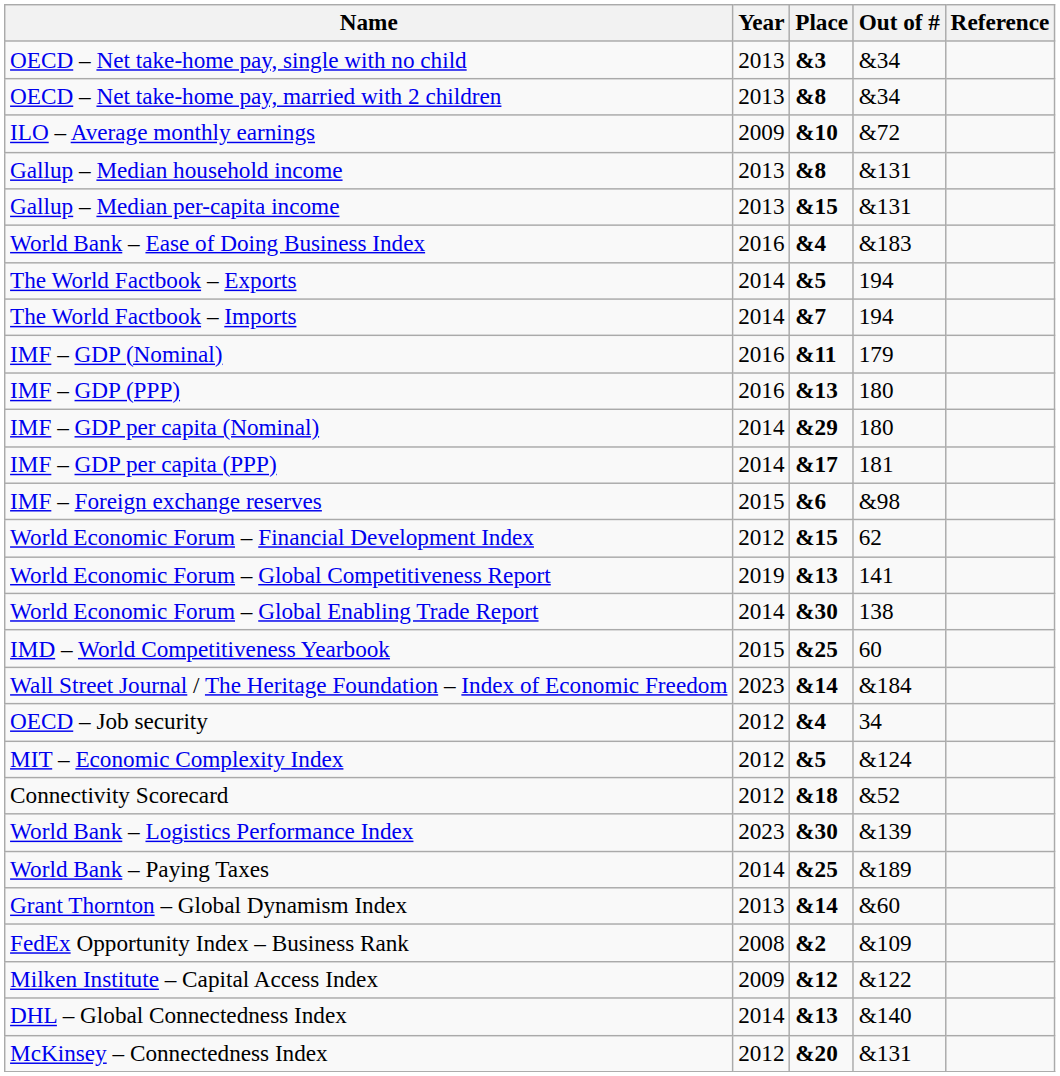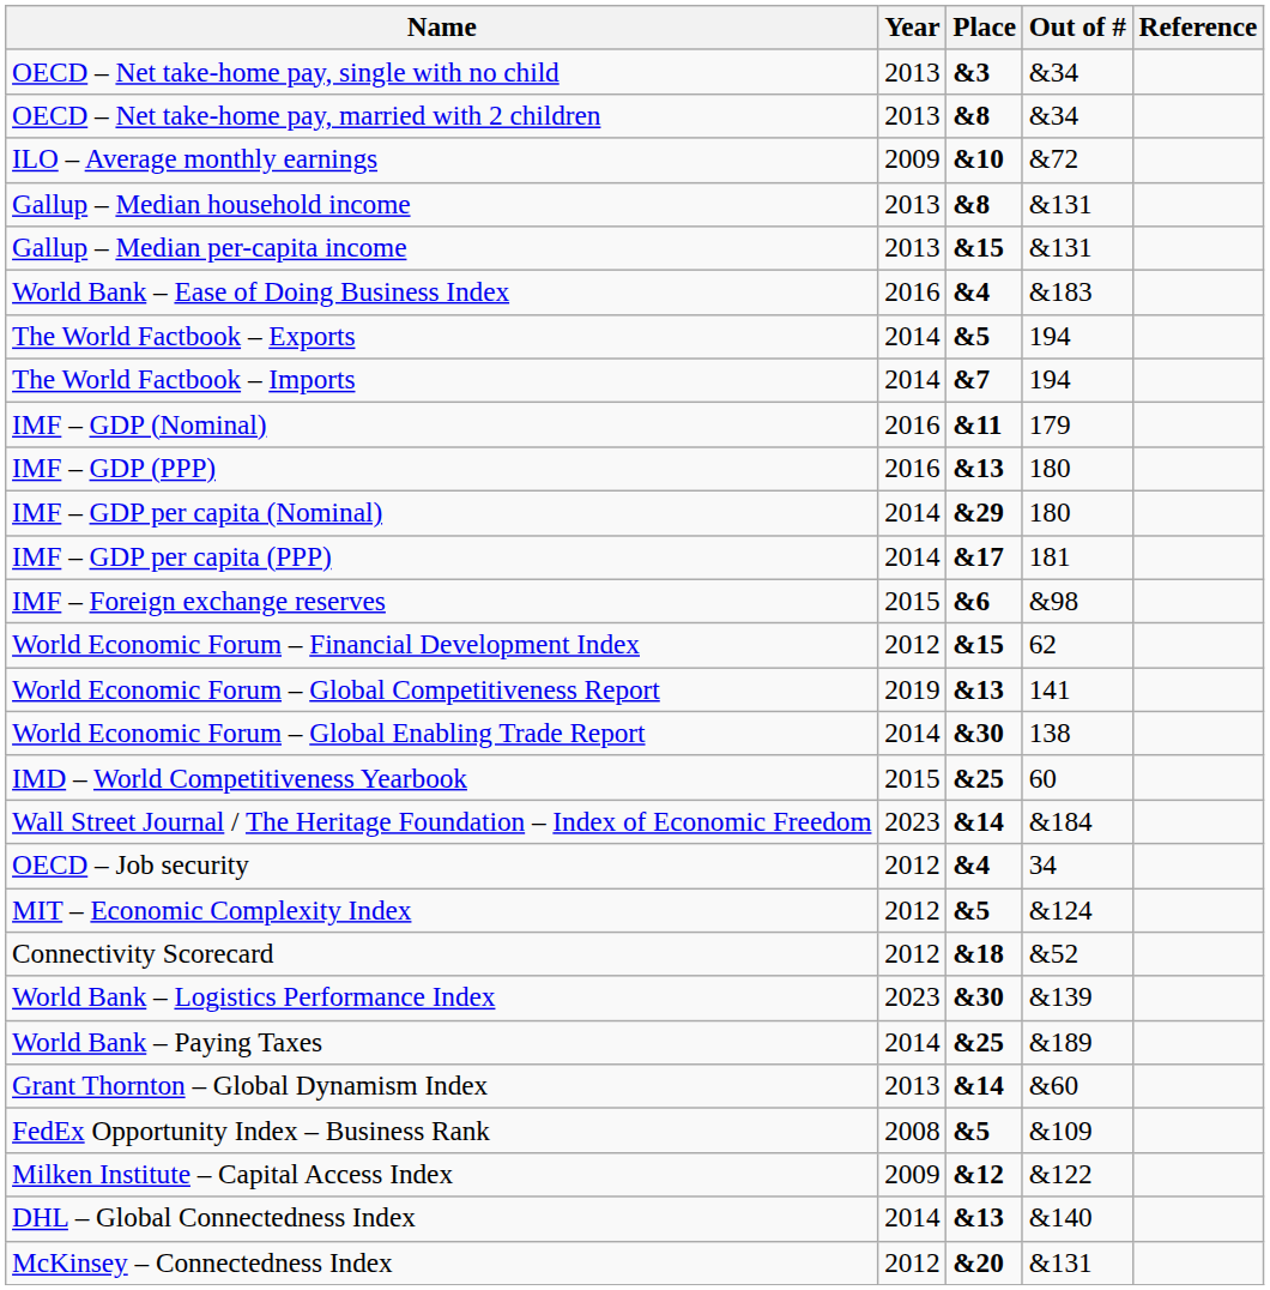FedEx Opportunity Index – Business Rank | Place: &2 -> &5
